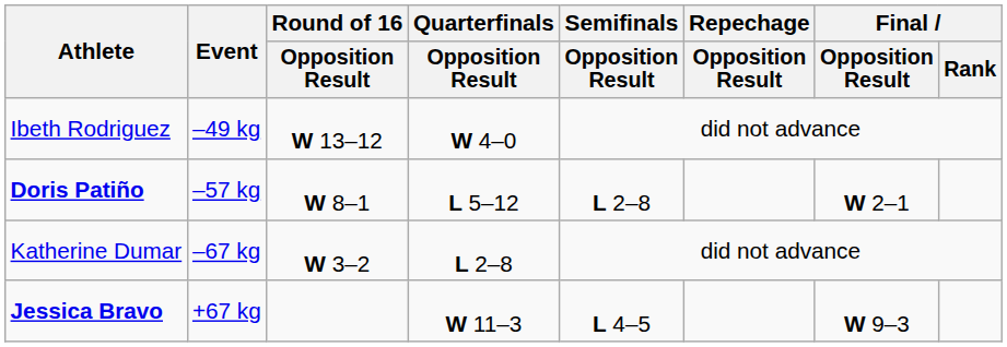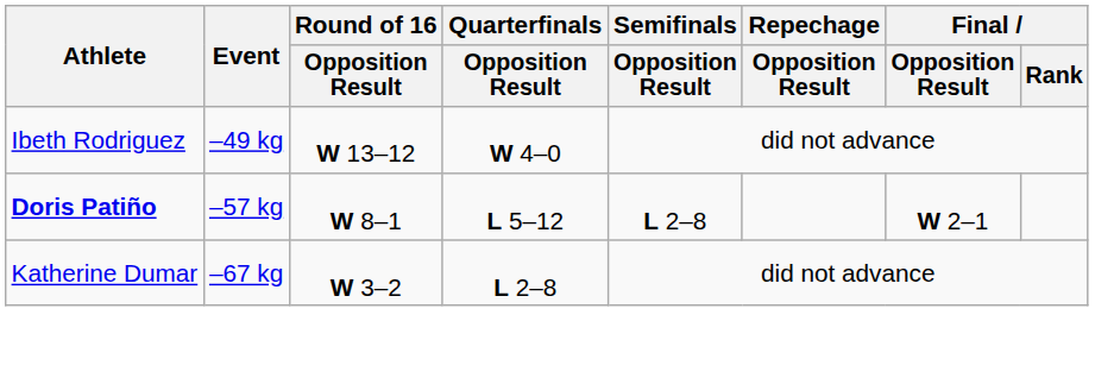- row: Jessica Bravo | +67 kg | W 11–3 | L 4–5 | W 9–3
